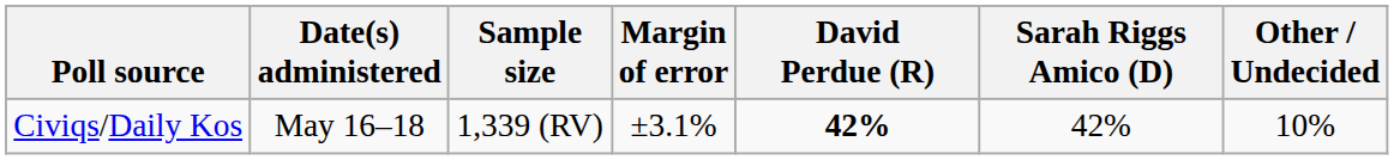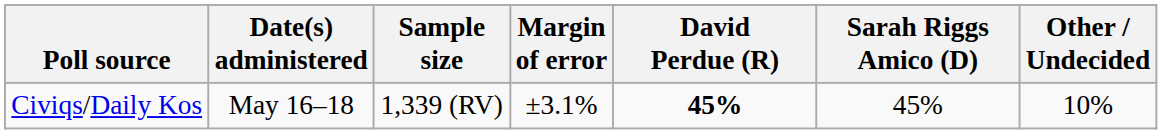Civiqs/Daily Kos | David Perdue (R): 42% -> 45%
Civiqs/Daily Kos | Sarah Riggs Amico (D): 42% -> 45%
